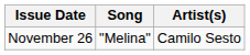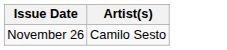- column: Song | "Melina"
